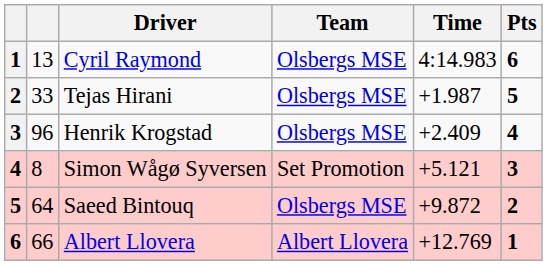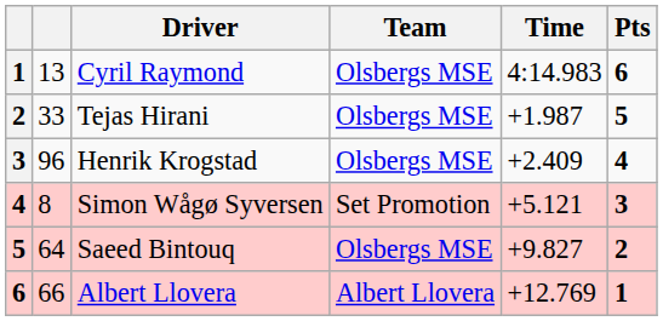Saeed Bintouq | Time: +9.872 -> +9.827
